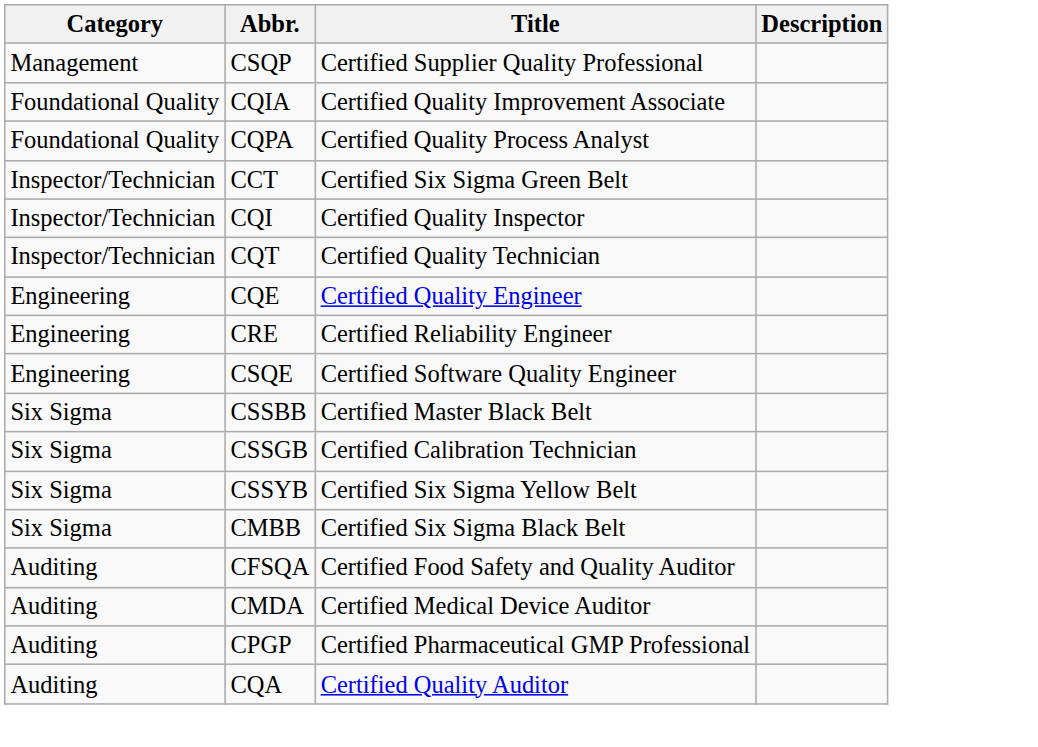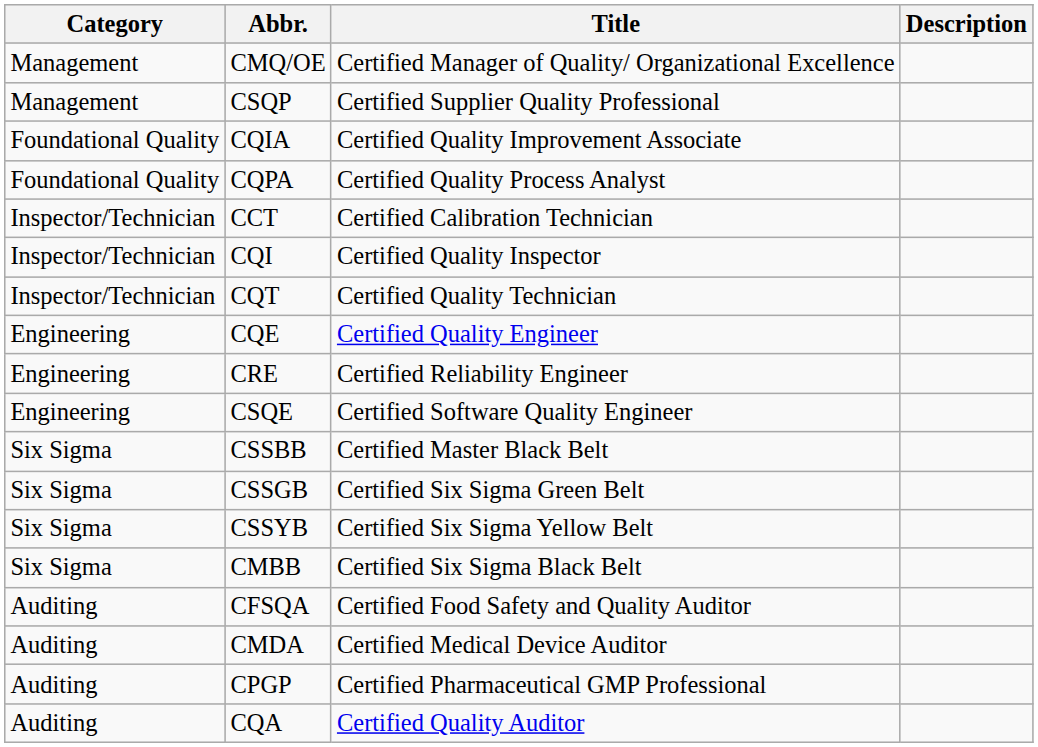+ row: Management | CMQ/OE | Certified Manager of Quality/ Organizational Excellence
CCT | Title: Certified Six Sigma Green Belt -> Certified Calibration Technician
CSSGB | Title: Certified Calibration Technician -> Certified Six Sigma Green Belt
